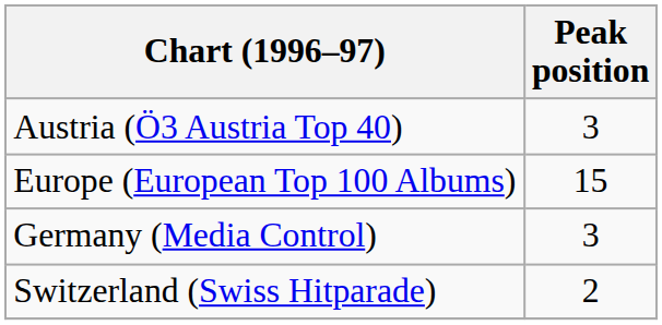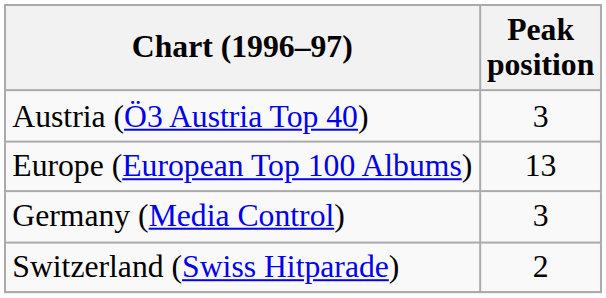Europe (European Top 100 Albums) | Peak position: 15 -> 13
